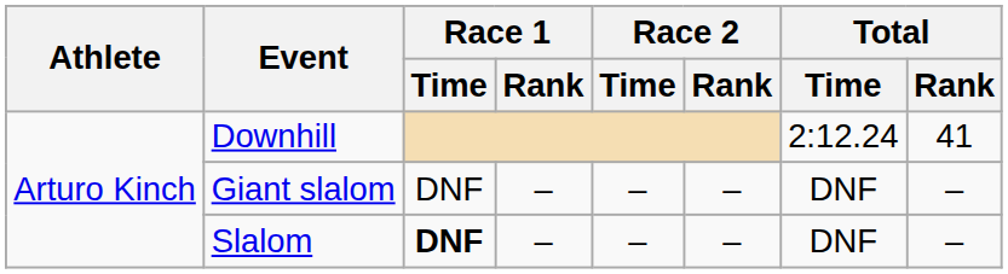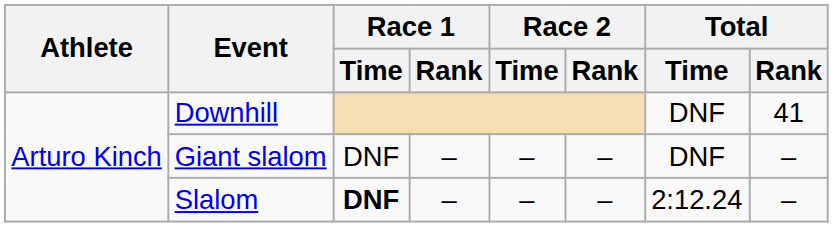Downhill | Total / Time: 2:12.24 -> DNF
Slalom | Total / Time: DNF -> 2:12.24
